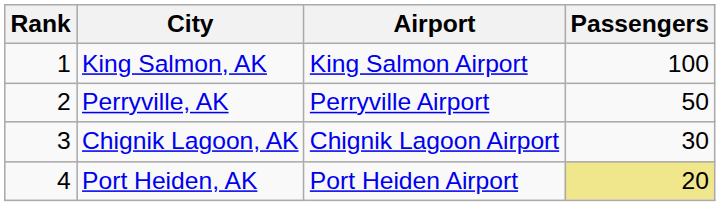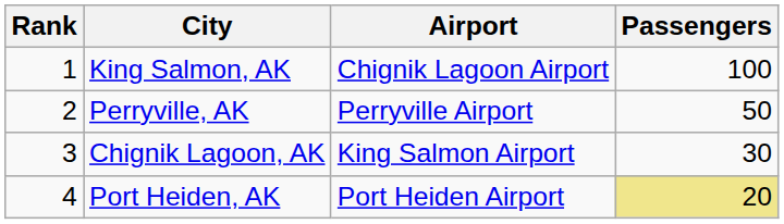King Salmon, AK | Airport: King Salmon Airport -> Chignik Lagoon Airport
Chignik Lagoon, AK | Airport: Chignik Lagoon Airport -> King Salmon Airport
